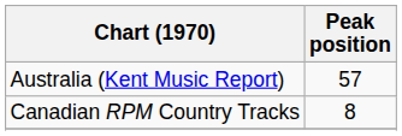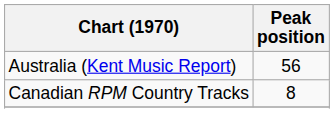Australia (Kent Music Report) | Peak position: 57 -> 56
